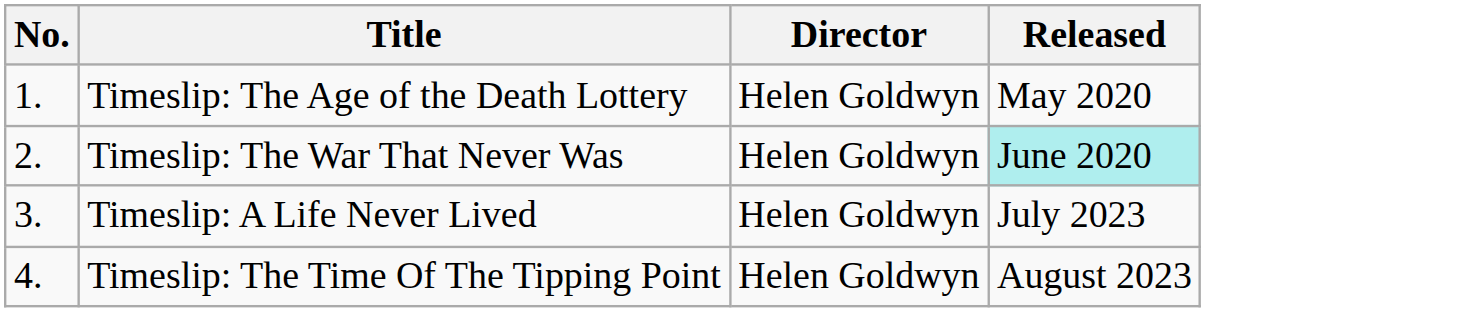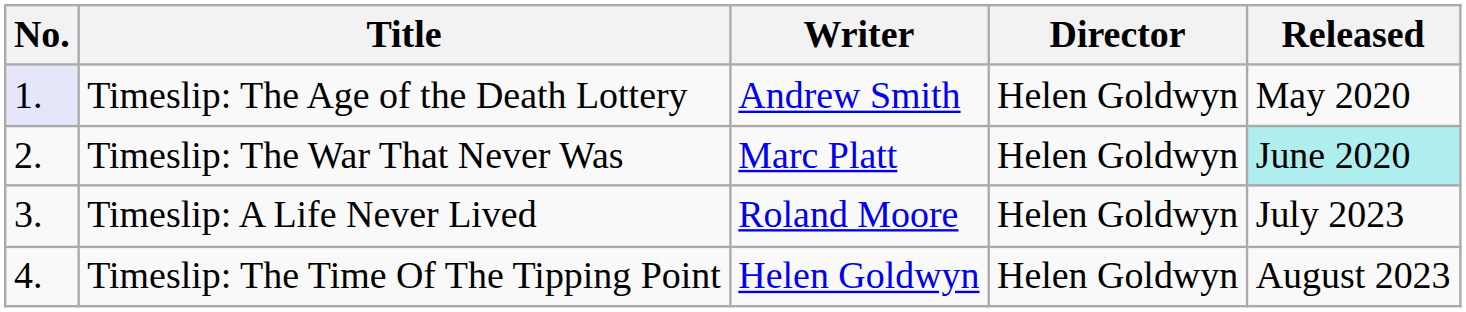+ column: Writer | Andrew Smith | Marc Platt | Roland Moore | Helen Goldwyn
Timeslip: The Age of the Death Lottery | No.: no background -> lavender background
